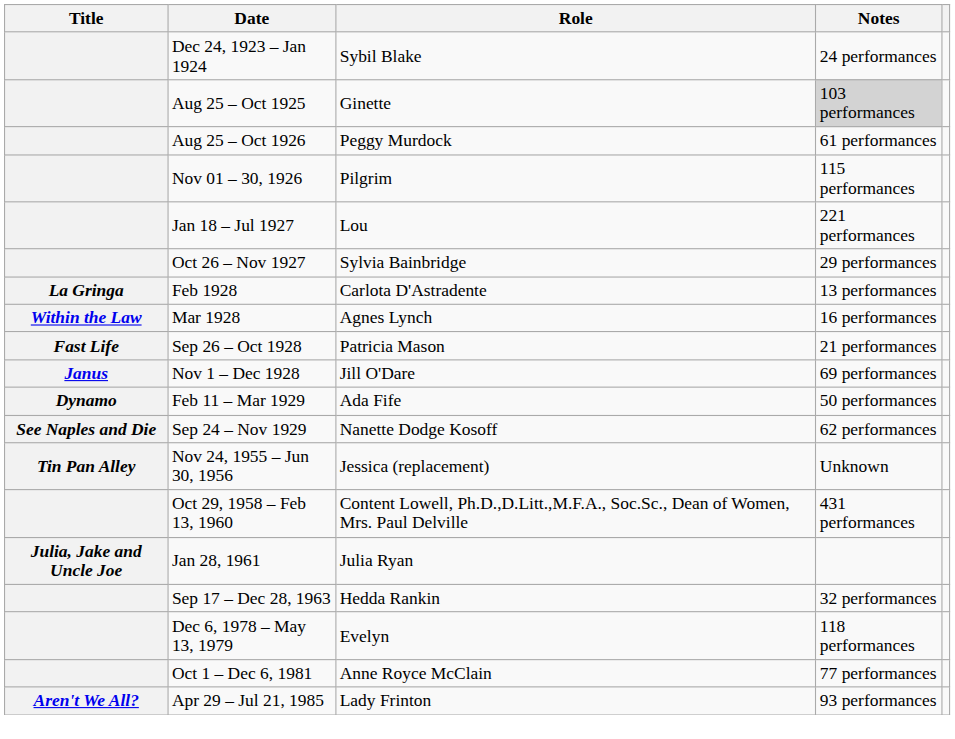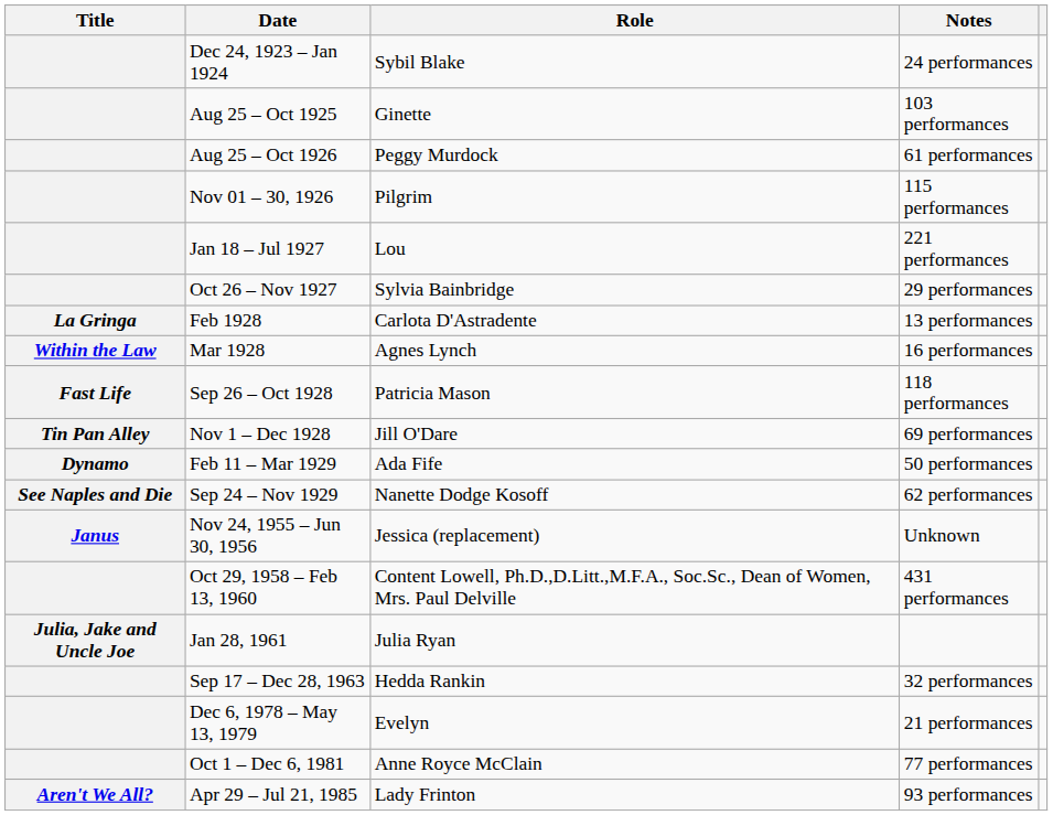Aug 25 – Oct 1925 | Notes: lightgrey background -> no background
Sep 26 – Oct 1928 | Notes: 21 performances -> 118 performances
Nov 1 – Dec 1928 | Title: Janus -> Tin Pan Alley
Nov 24, 1955 – Jun 30, 1956 | Title: Tin Pan Alley -> Janus
Dec 6, 1978 – May 13, 1979 | Notes: 118 performances -> 21 performances
